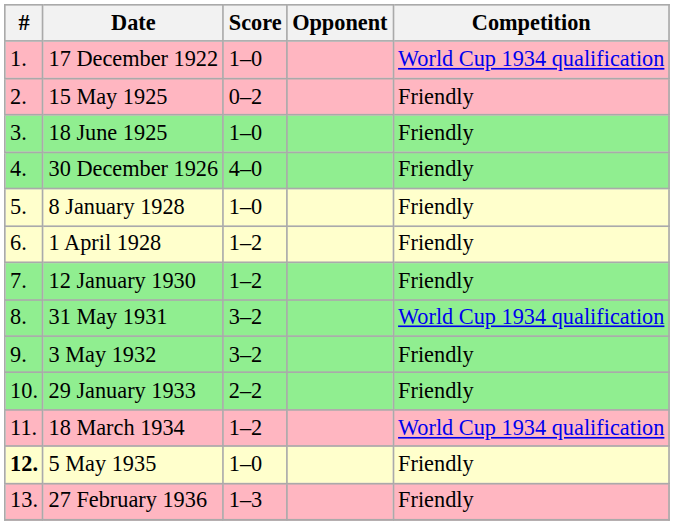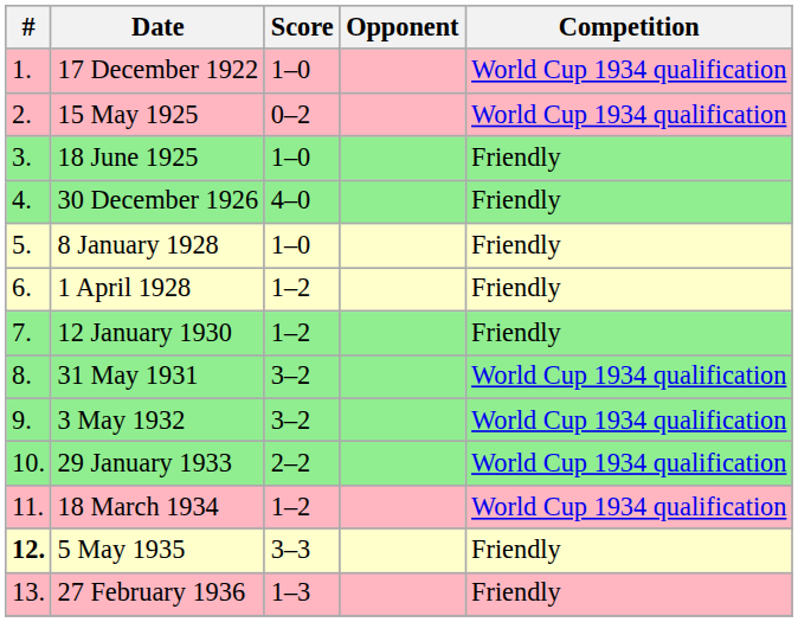15 May 1925 | Competition: Friendly -> World Cup 1934 qualification
3 May 1932 | Competition: Friendly -> World Cup 1934 qualification
29 January 1933 | Competition: Friendly -> World Cup 1934 qualification
5 May 1935 | Score: 1–0 -> 3–3
